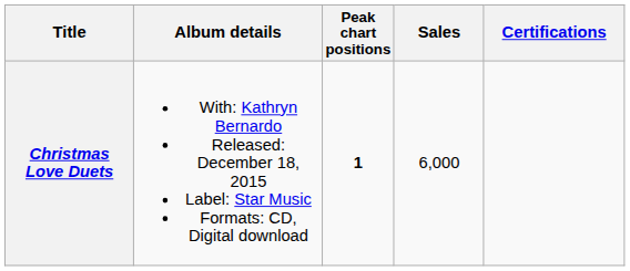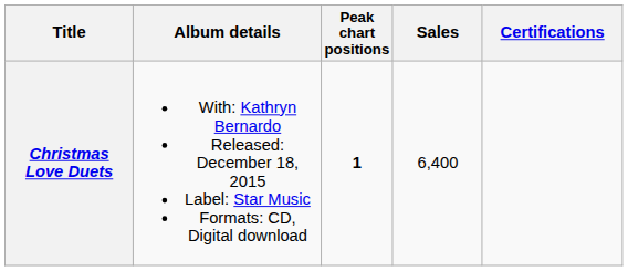Christmas Love Duets | Sales: 6,000 -> 6,400
